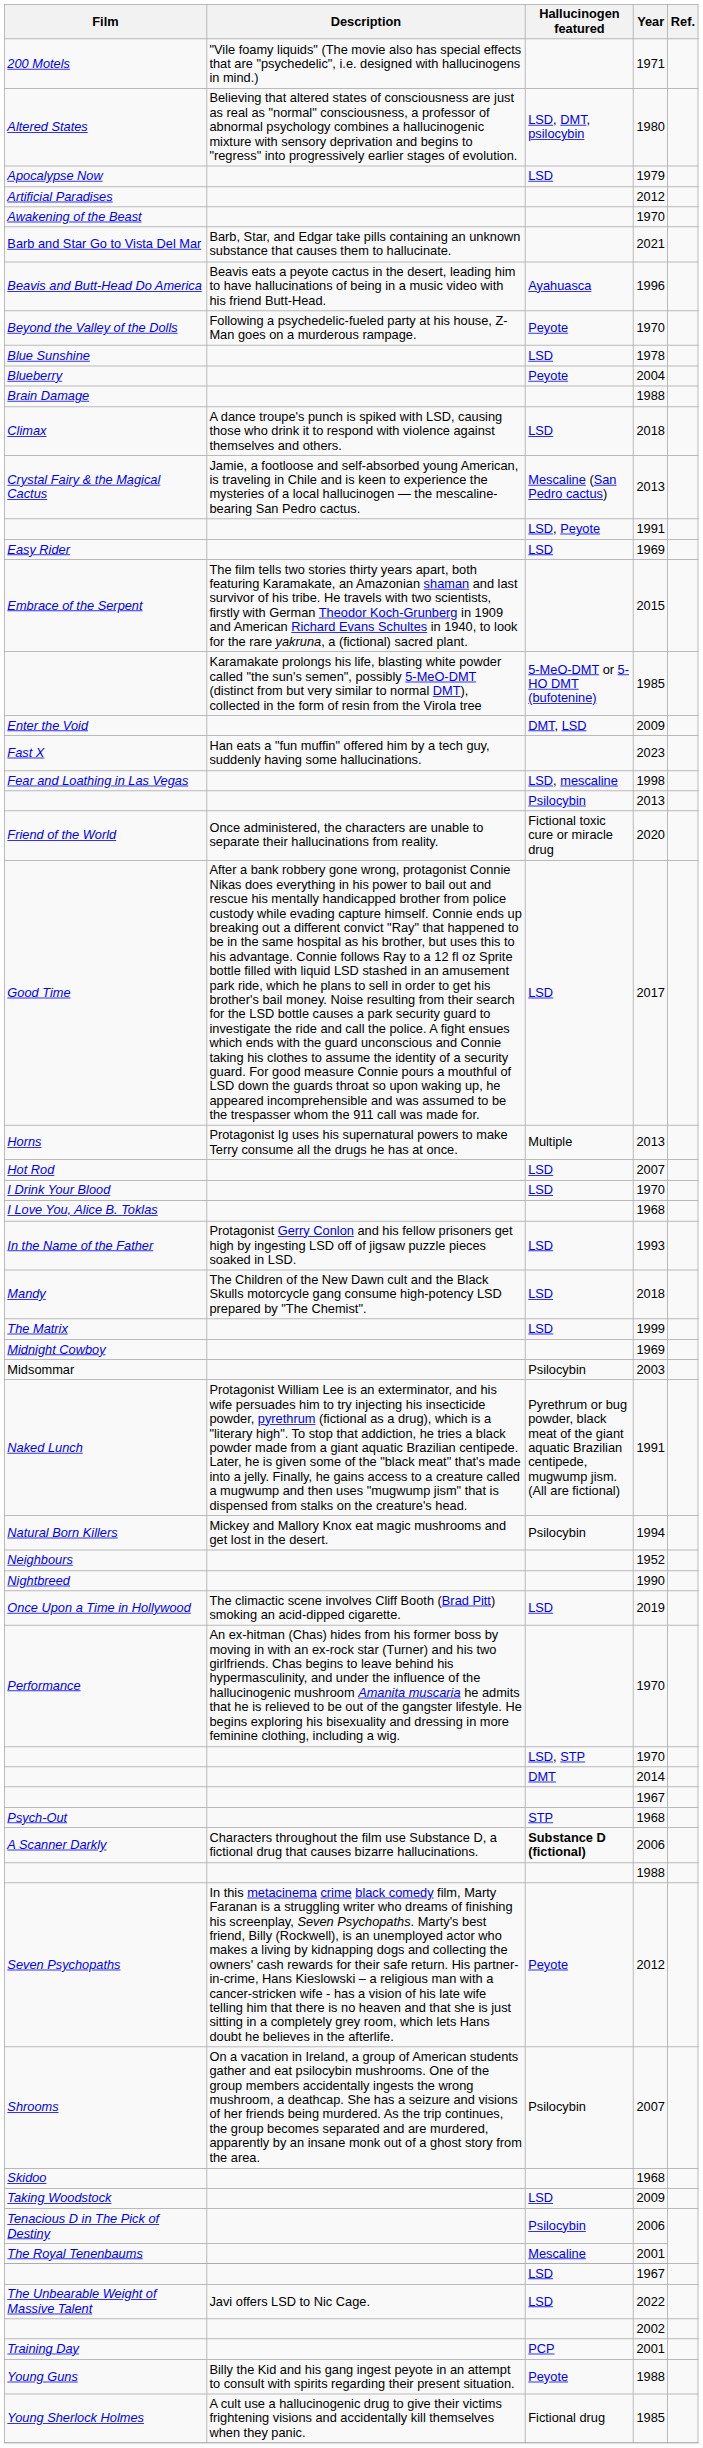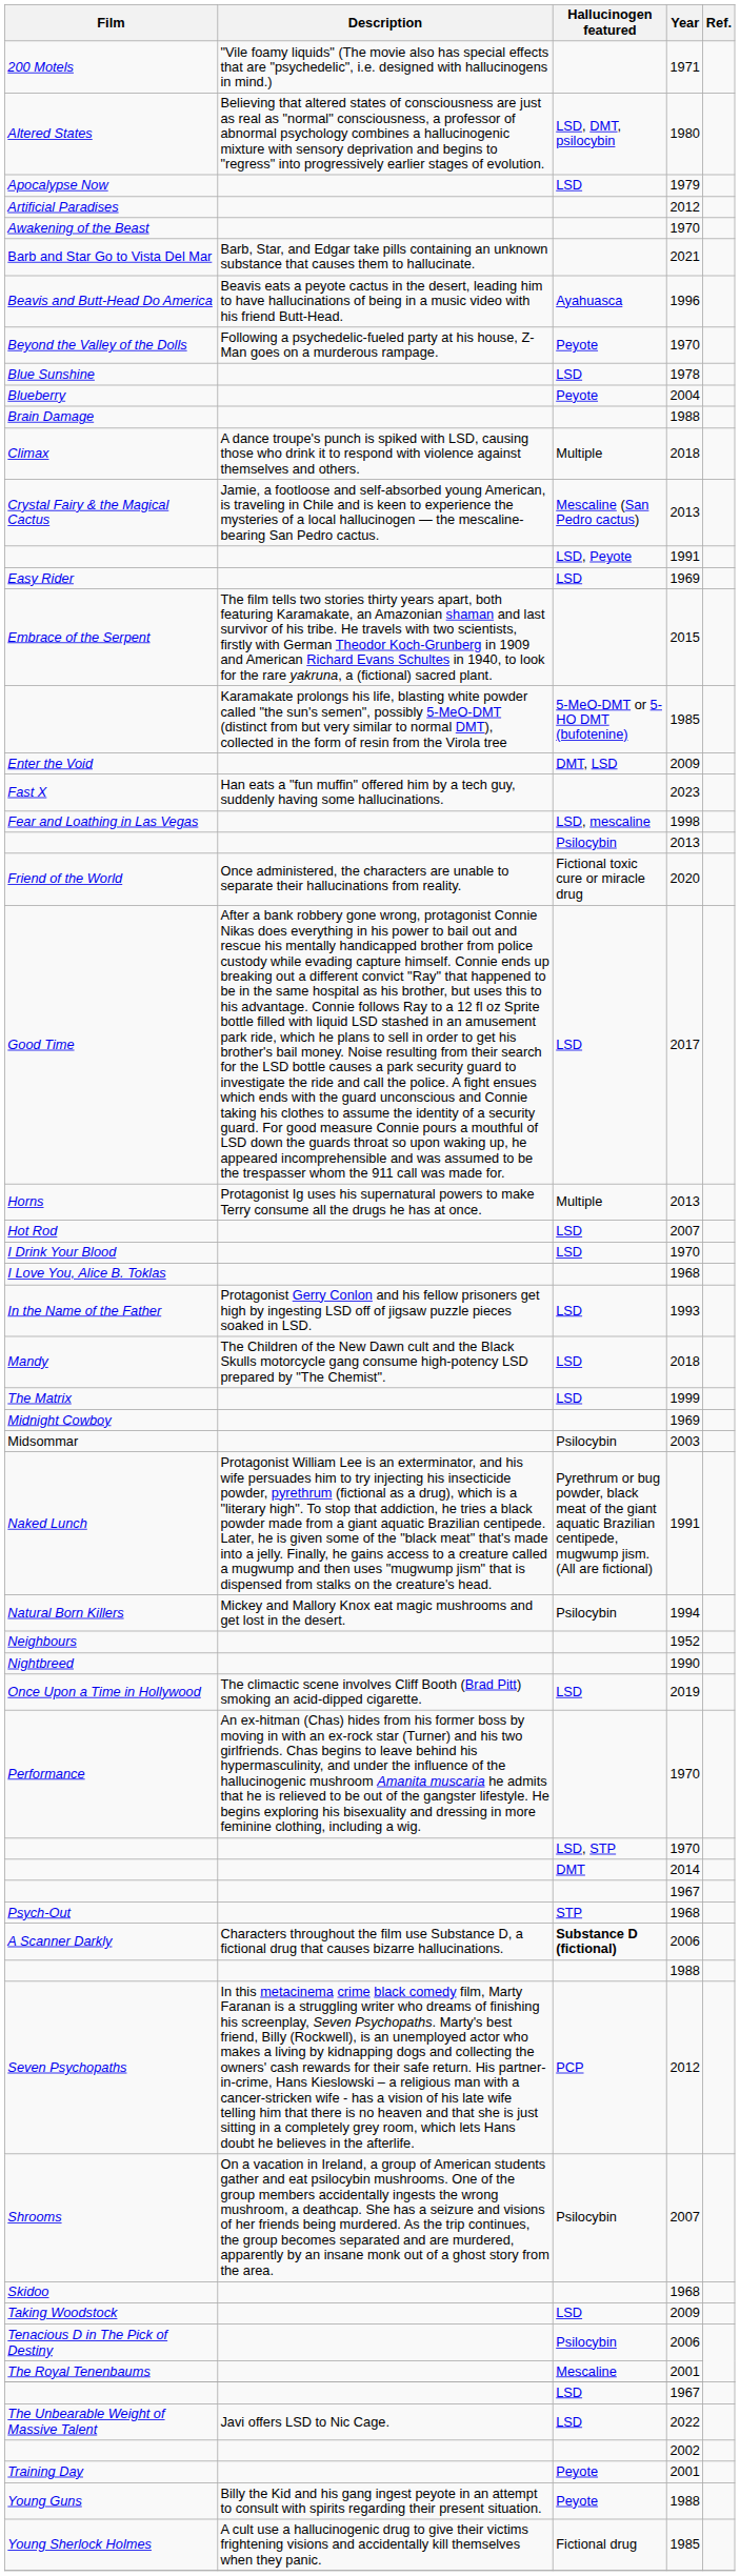Climax | Hallucinogen featured: LSD -> Multiple
Seven Psychopaths | Hallucinogen featured: Peyote -> PCP
Training Day | Hallucinogen featured: PCP -> Peyote
